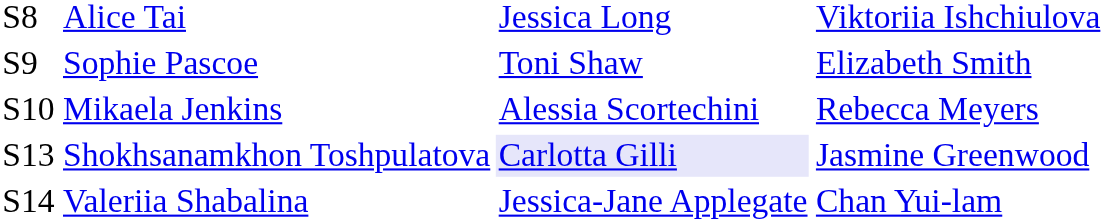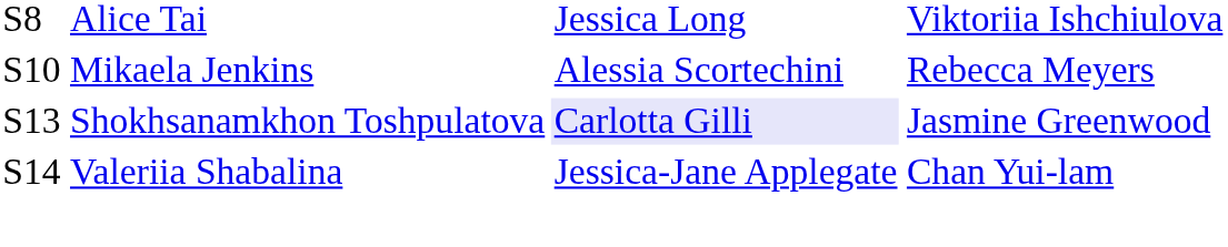- row: S9 | Sophie Pascoe | Toni Shaw | Elizabeth Smith
